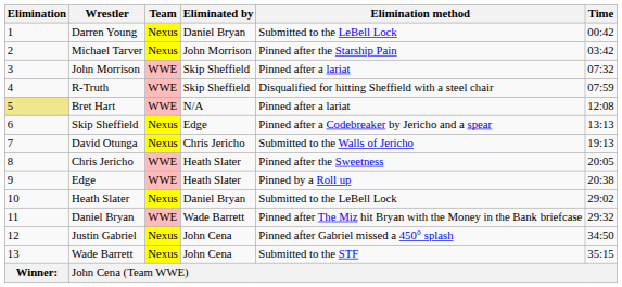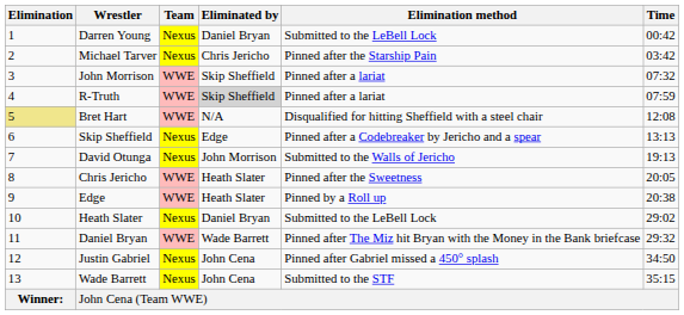Michael Tarver | Eliminated by: John Morrison -> Chris Jericho
R-Truth | Eliminated by: no background -> lightgrey background
R-Truth | Elimination method: Disqualified for hitting Sheffield with a steel chair -> Pinned after a lariat
Bret Hart | Elimination method: Pinned after a lariat -> Disqualified for hitting Sheffield with a steel chair
David Otunga | Eliminated by: Chris Jericho -> John Morrison
